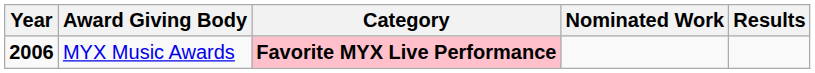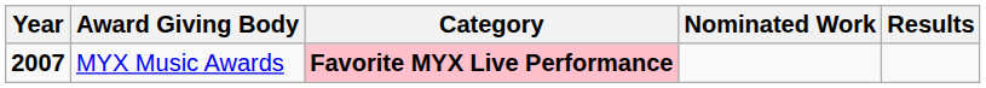MYX Music Awards | Year: 2006 -> 2007
